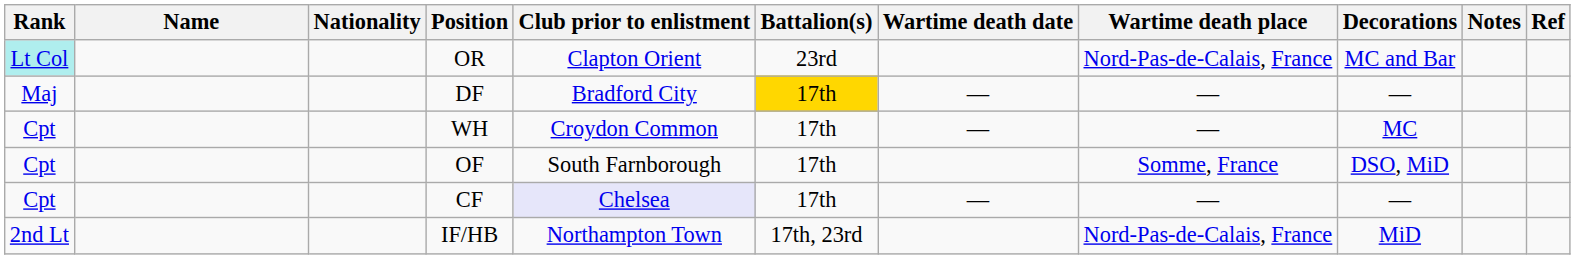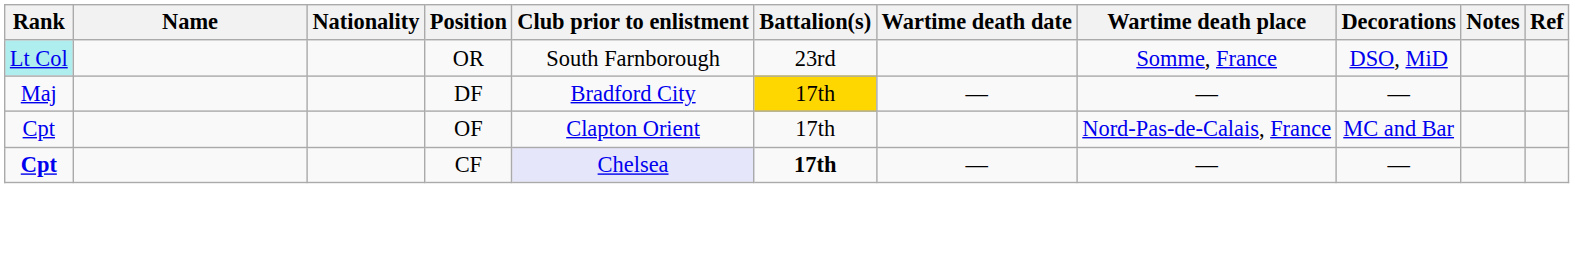OR | Club prior to enlistment: Clapton Orient -> South Farnborough
OR | Wartime death place: Nord-Pas-de-Calais, France -> Somme, France
OR | Decorations: MC and Bar -> DSO, MiD
- row: Cpt | WH | Croydon Common | 17th | — | — | MC
OF | Club prior to enlistment: South Farnborough -> Clapton Orient
OF | Wartime death place: Somme, France -> Nord-Pas-de-Calais, France
OF | Decorations: DSO, MiD -> MC and Bar
CF | Rank: normal -> bold
CF | Battalion(s): normal -> bold
- row: 2nd Lt | IF/HB | Northampton Town | 17th, 23rd | Nord-Pas-de-Calais, France | MiD
